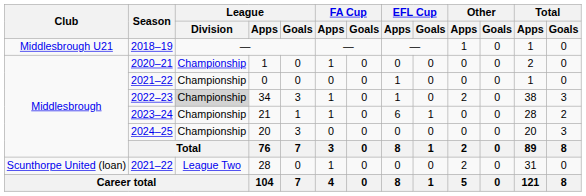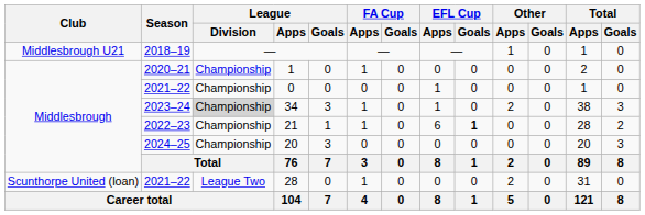34 | Season: 2022–23 -> 2023–24
21 | Season: 2023–24 -> 2022–23
21 | EFL Cup / Goals: normal -> bold
